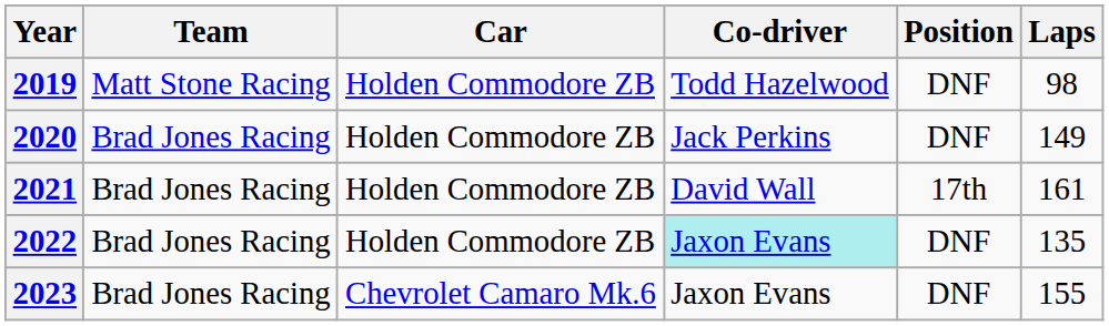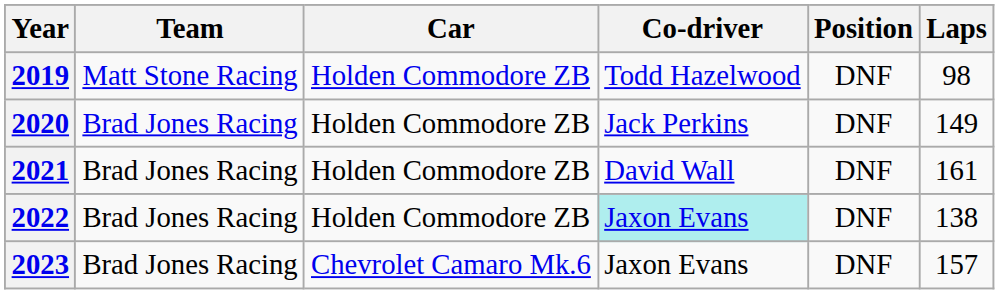2021 | Position: 17th -> DNF
2022 | Laps: 135 -> 138
2023 | Laps: 155 -> 157
